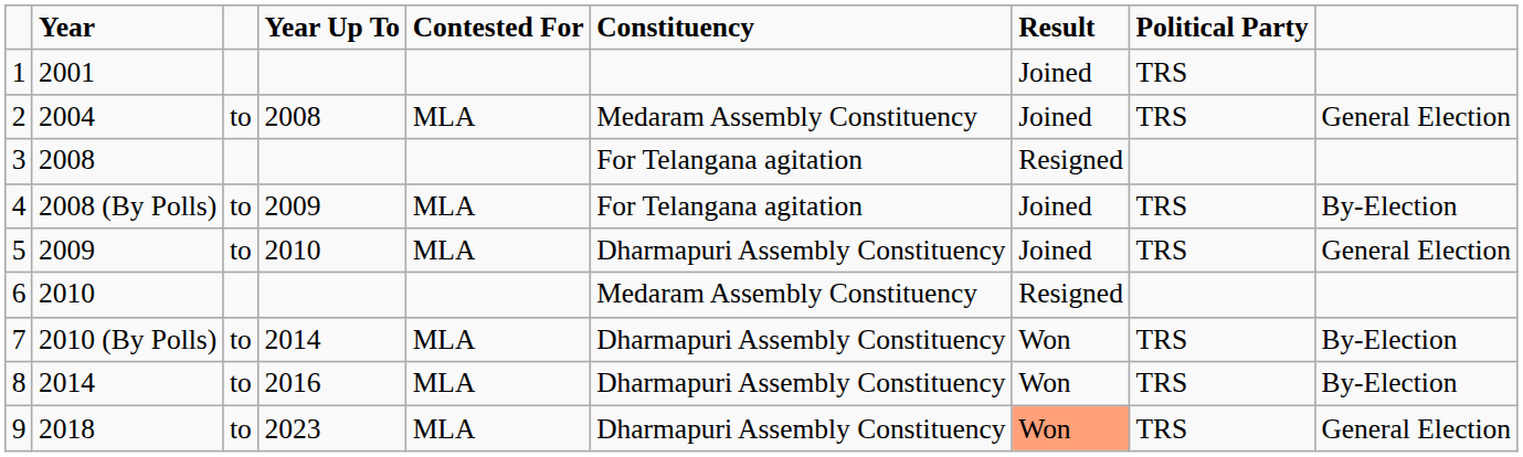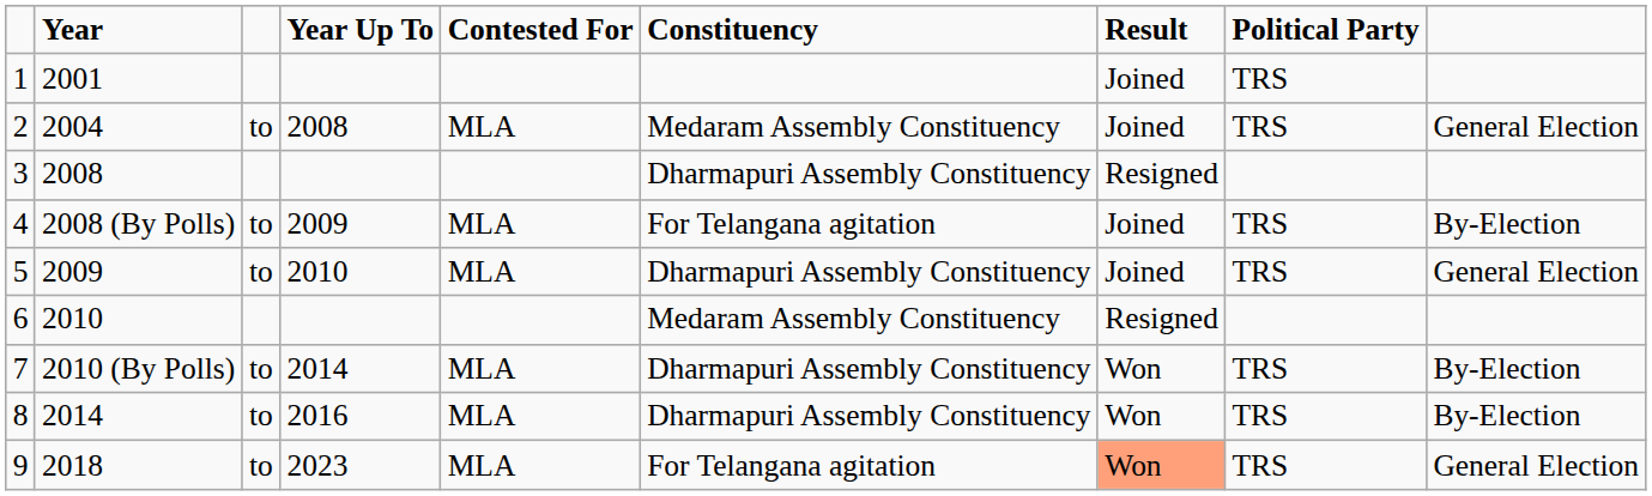3 | Constituency: For Telangana agitation -> Dharmapuri Assembly Constituency
9 | Constituency: Dharmapuri Assembly Constituency -> For Telangana agitation
